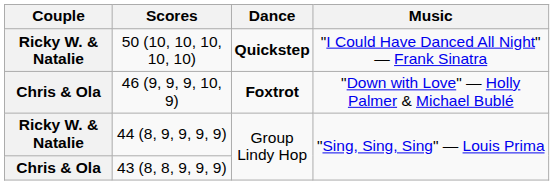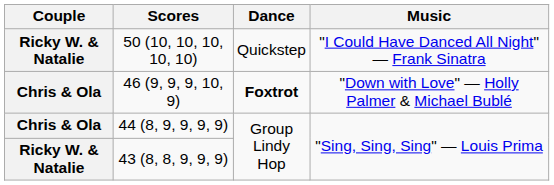50 (10, 10, 10, 10, 10) | Dance: bold -> normal
44 (8, 9, 9, 9, 9) | Couple: Ricky W. & Natalie -> Chris & Ola
43 (8, 8, 9, 9, 9) | Couple: Chris & Ola -> Ricky W. & Natalie
